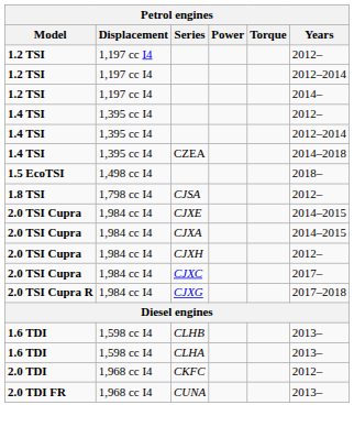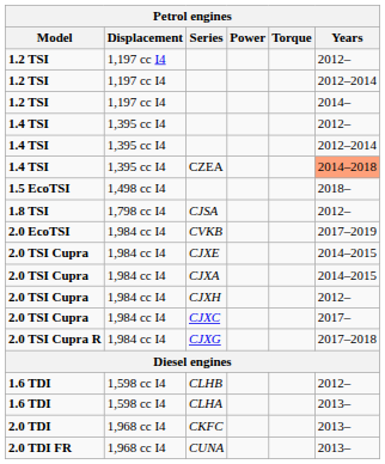CZEA | Years: no background -> lightsalmon background
+ row: 2.0 EcoTSI | 1,984 cc I4 | CVKB | 2017–2019
CLHB | Years: 2013– -> 2012–
CKFC | Years: 2012– -> 2013–
